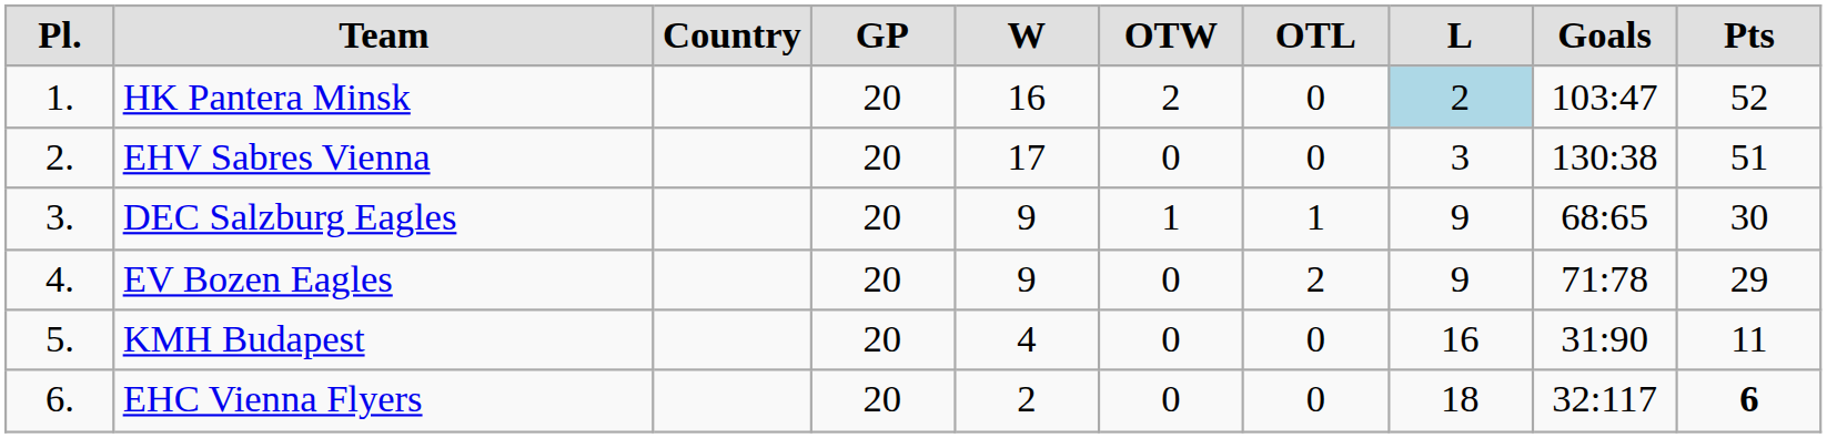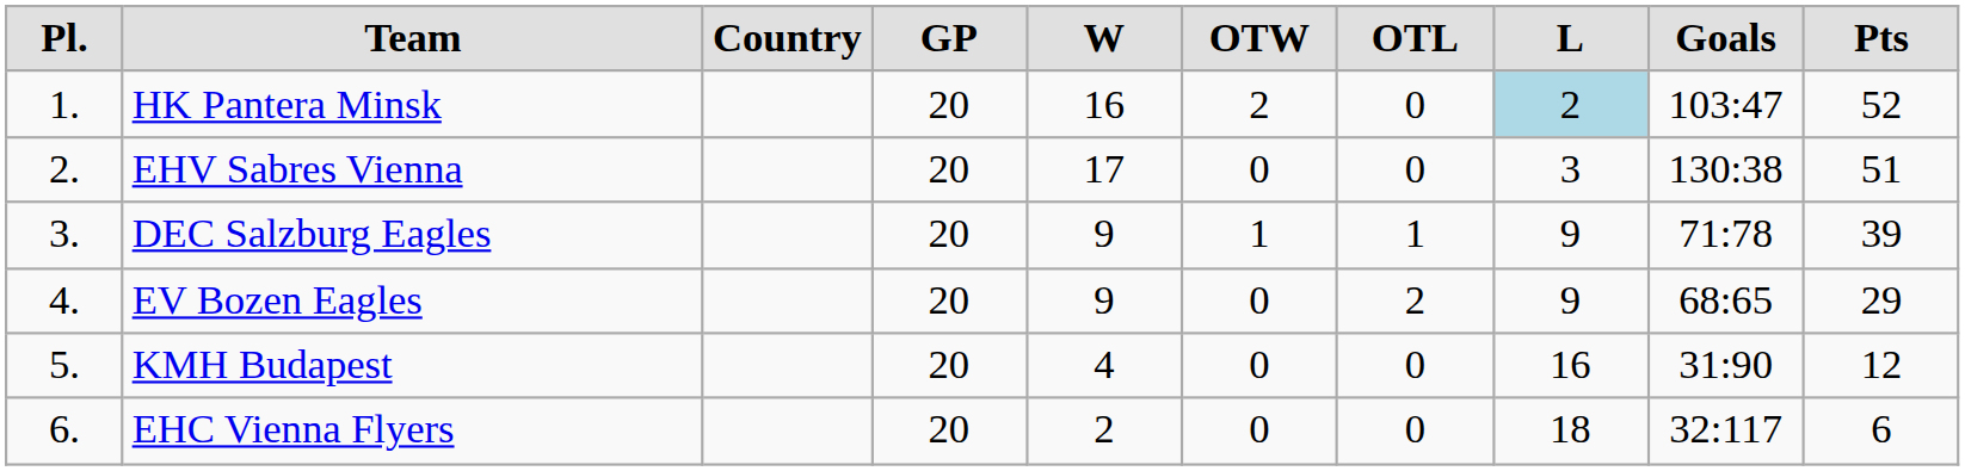DEC Salzburg Eagles | column 9: 68:65 -> 71:78
DEC Salzburg Eagles | column 10: 30 -> 39
EV Bozen Eagles | column 9: 71:78 -> 68:65
KMH Budapest | column 10: 11 -> 12
EHC Vienna Flyers | column 10: bold -> normal
